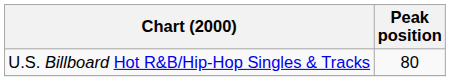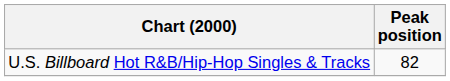U.S. Billboard Hot R&B/Hip-Hop Singles & Tracks | Peak position: 80 -> 82
